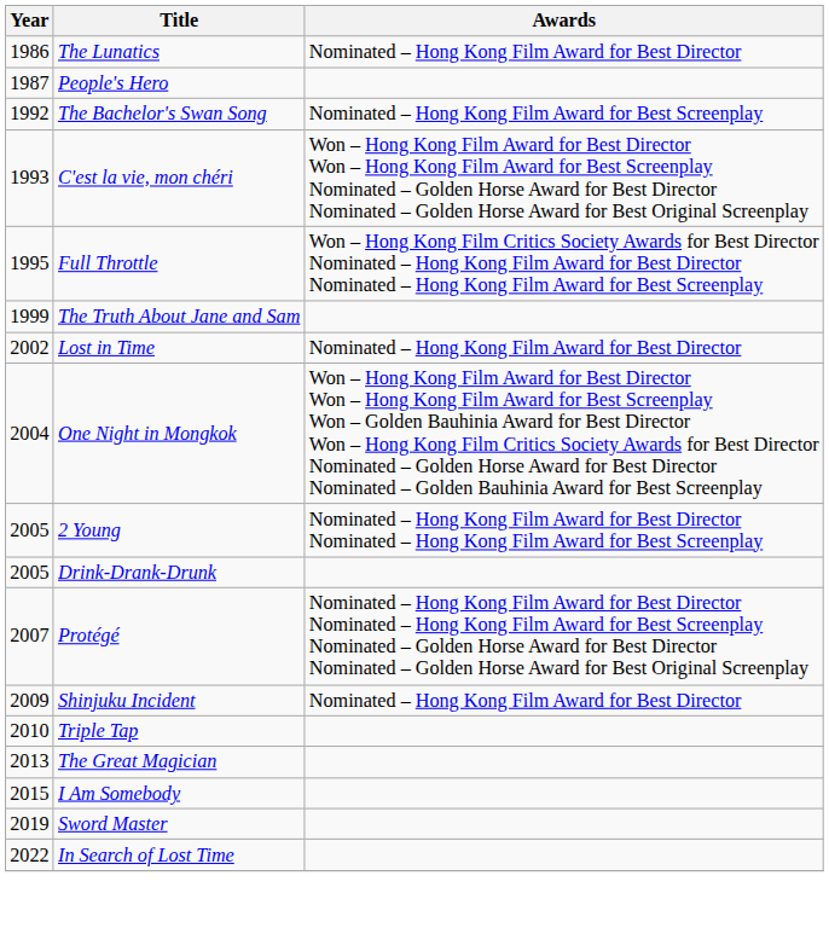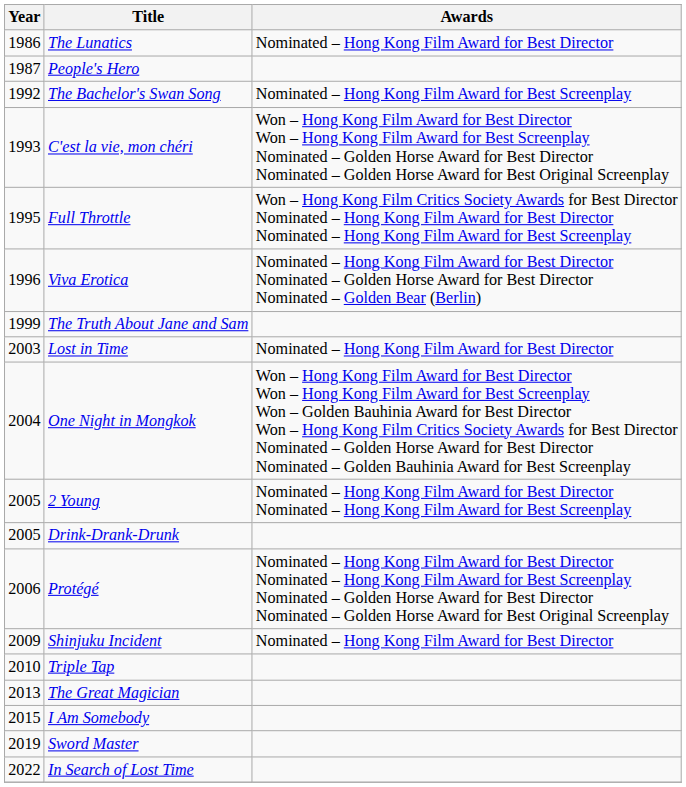+ row: 1996 | Viva Erotica | Nominated – Hong Kong Film Award for Best Director Nominated – Golden Horse Award for Best Director Nominated – Golden Bear (Berlin)
Lost in Time | Year: 2002 -> 2003
Protégé | Year: 2007 -> 2006
